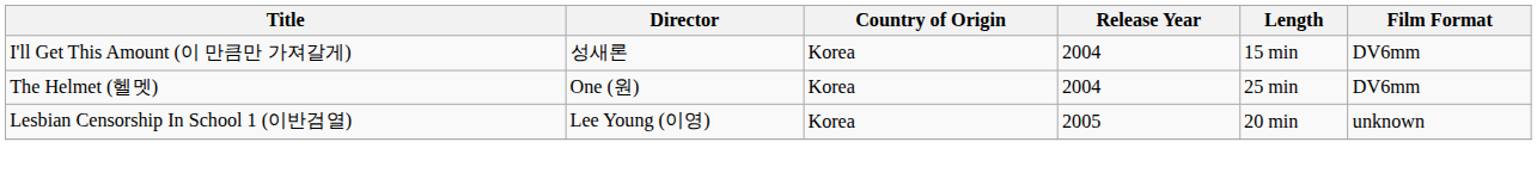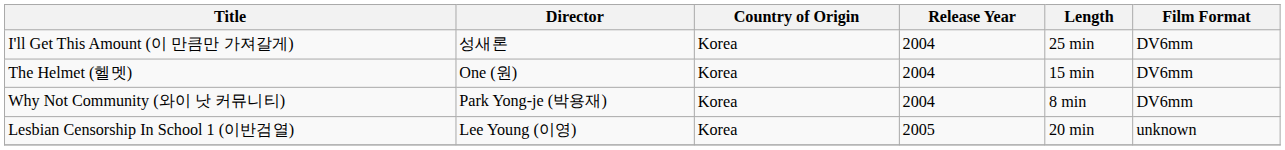I'll Get This Amount (이 만큼만 가져갈게) | Length: 15 min -> 25 min
The Helmet (헬멧) | Length: 25 min -> 15 min
+ row: Why Not Community (와이 낫 커뮤니티) | Park Yong-je (박용재) | Korea | 2004 | 8 min | DV6mm
